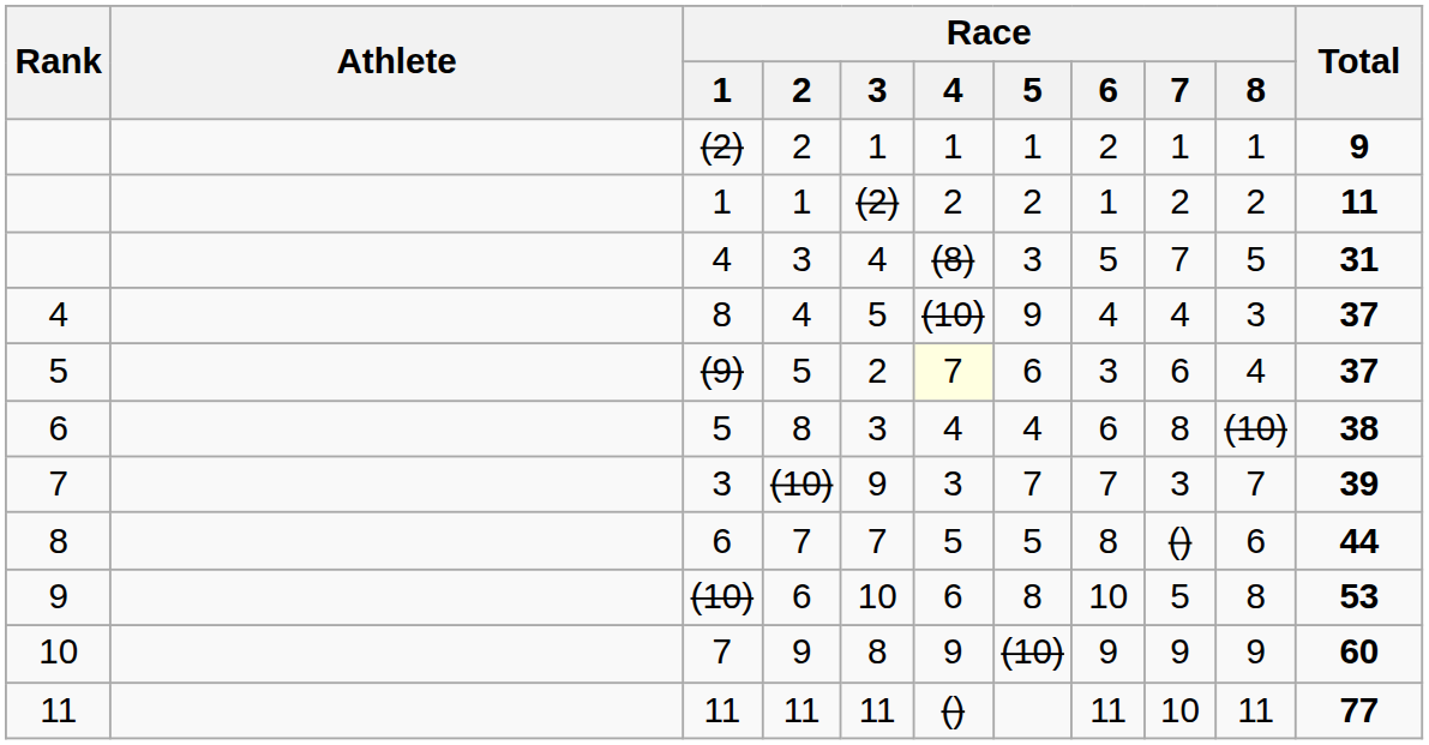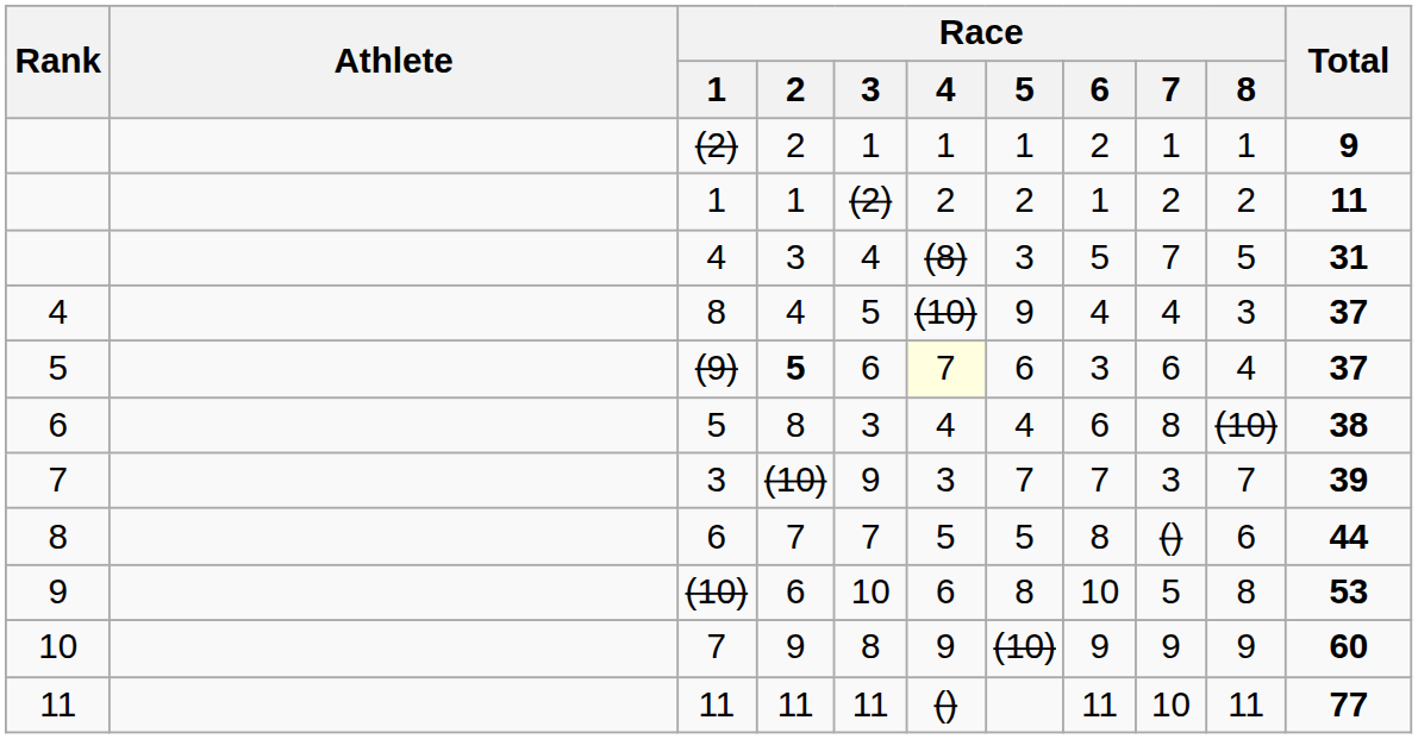(9) | Race / 2: normal -> bold
(9) | Race / 3: 2 -> 6
